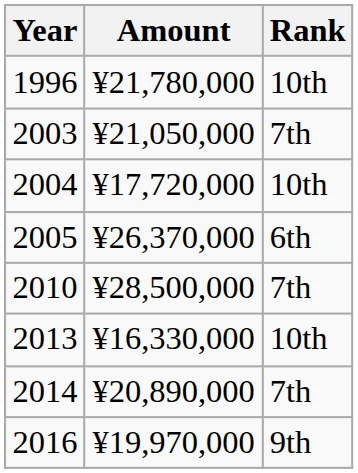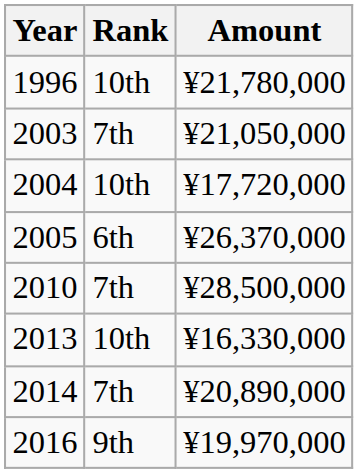columns swapped: Amount <-> Rank
